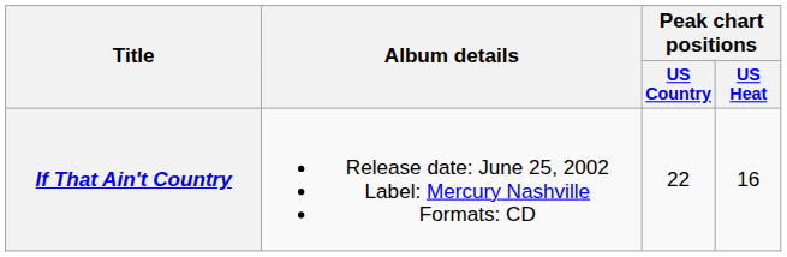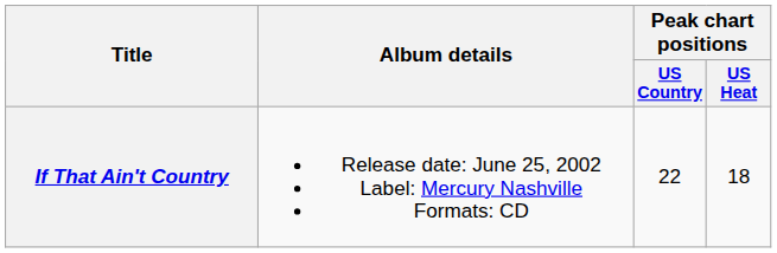If That Ain't Country | Peak chart positions / US Heat: 16 -> 18
